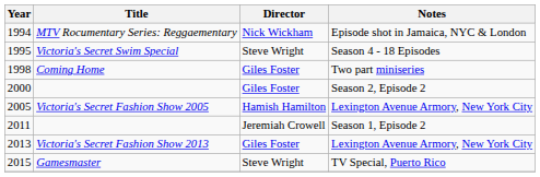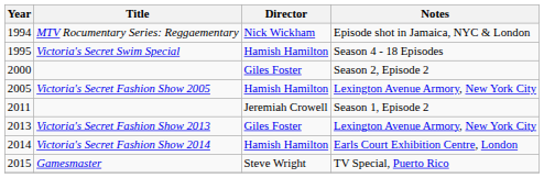1995 | Director: Steve Wright -> Hamish Hamilton
- row: 1998 | Coming Home | Giles Foster | Two part miniseries
+ row: 2014 | Victoria's Secret Fashion Show 2014 | Hamish Hamilton | Earls Court Exhibition Centre, London
